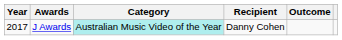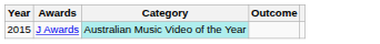- column: Recipient | Danny Cohen
J Awards | Year: 2017 -> 2015
